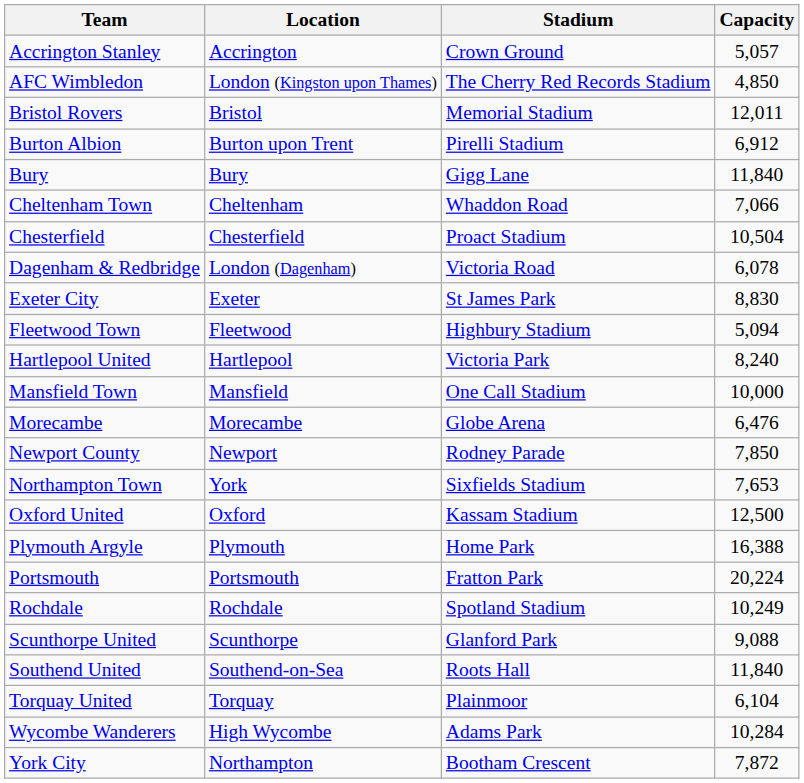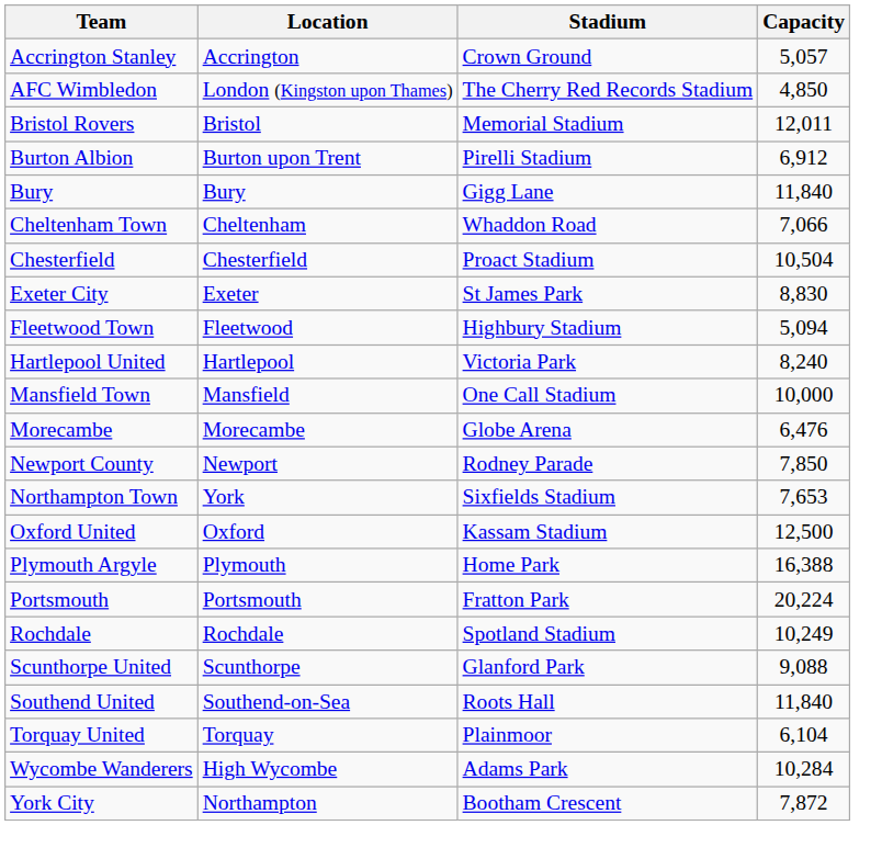- row: Dagenham & Redbridge | London (Dagenham) | Victoria Road | 6,078
